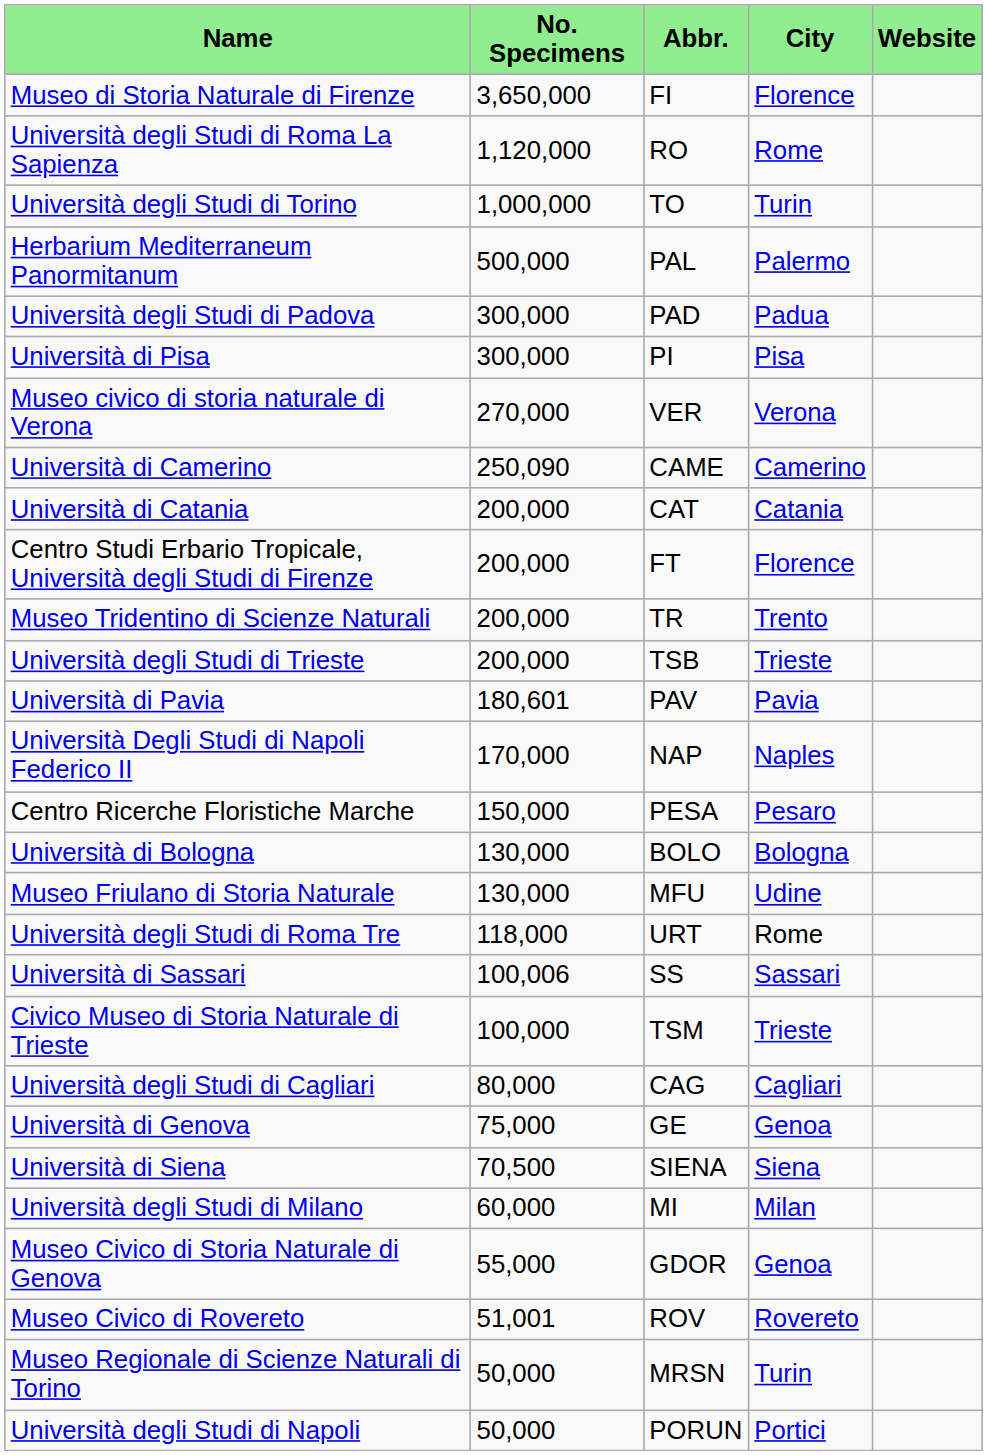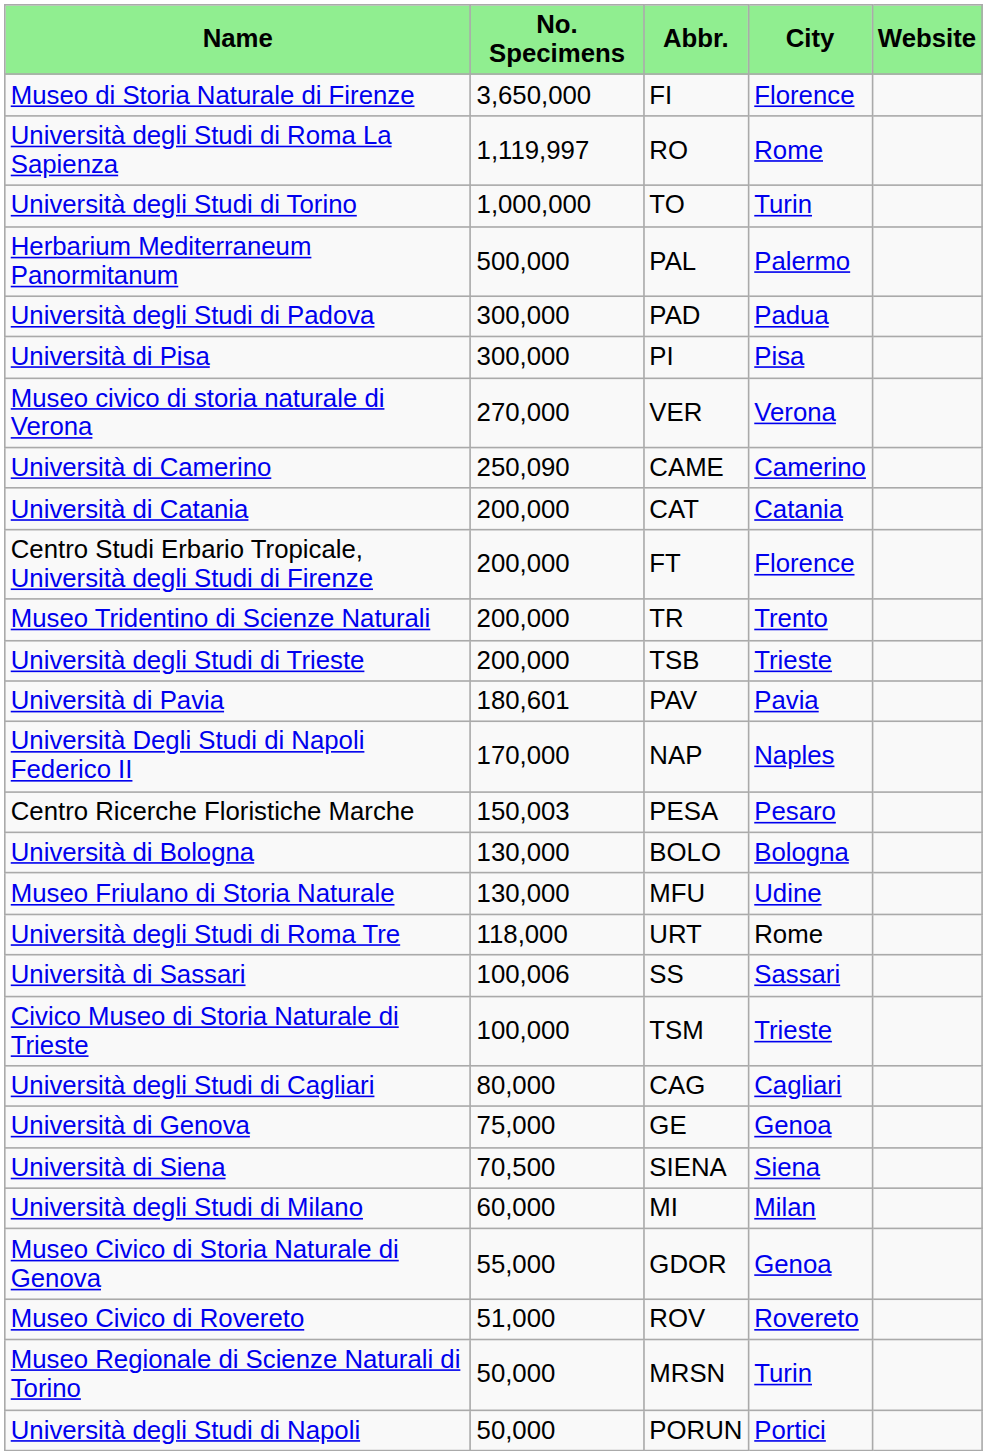Università degli Studi di Roma La Sapienza | No. Specimens: 1,120,000 -> 1,119,997
Centro Ricerche Floristiche Marche | No. Specimens: 150,000 -> 150,003
Museo Civico di Rovereto | No. Specimens: 51,001 -> 51,000
